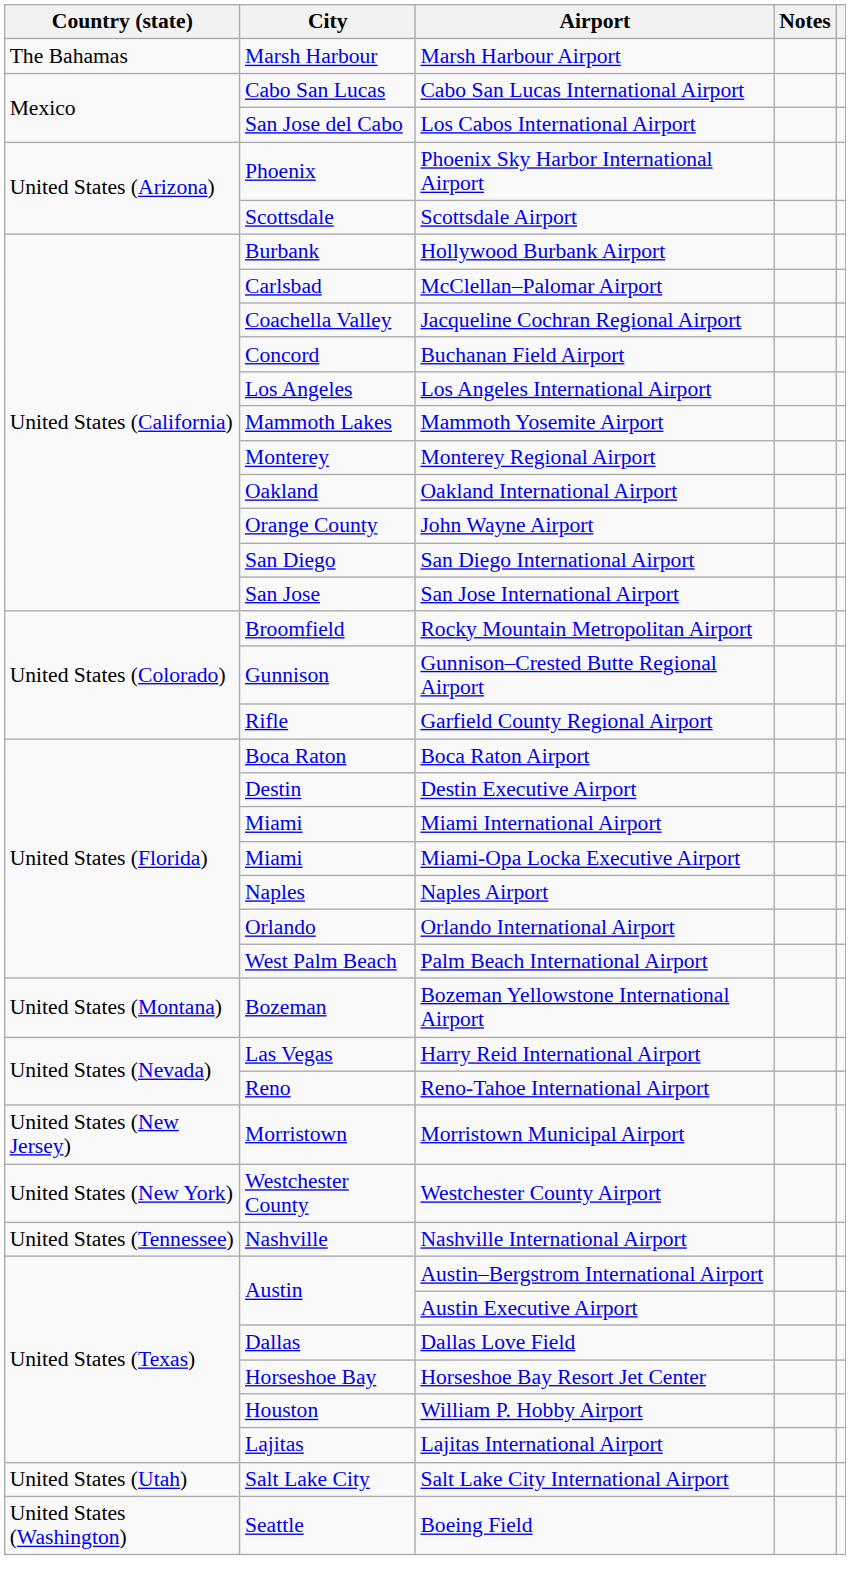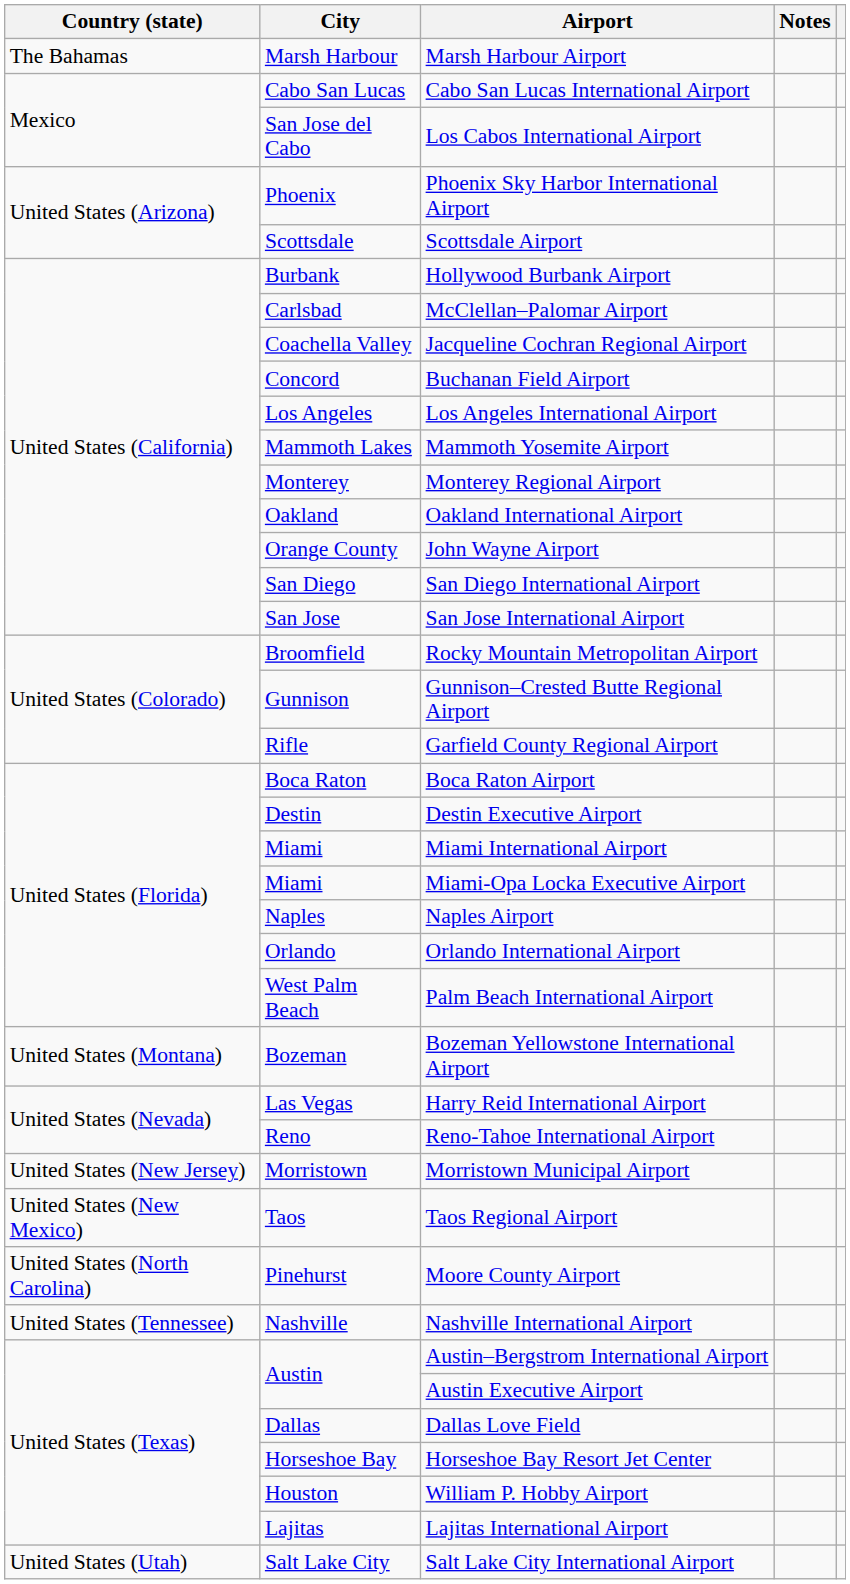+ row: United States (New Mexico) | Taos | Taos Regional Airport
- row: United States (New York) | Westchester County | Westchester County Airport
+ row: United States (North Carolina) | Pinehurst | Moore County Airport
- row: United States (Washington) | Seattle | Boeing Field
